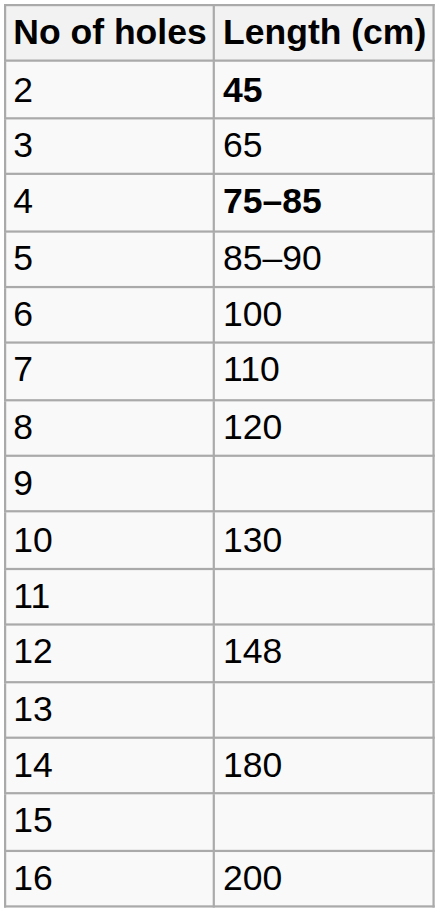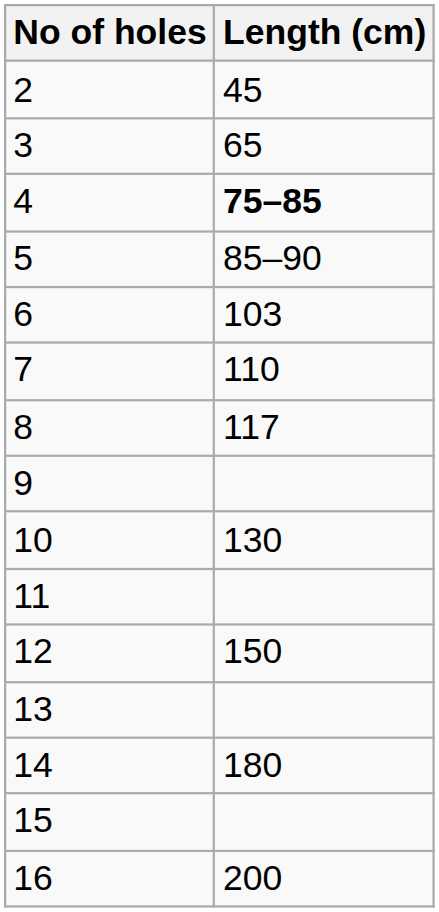2 | Length (cm): bold -> normal
6 | Length (cm): 100 -> 103
8 | Length (cm): 120 -> 117
12 | Length (cm): 148 -> 150
